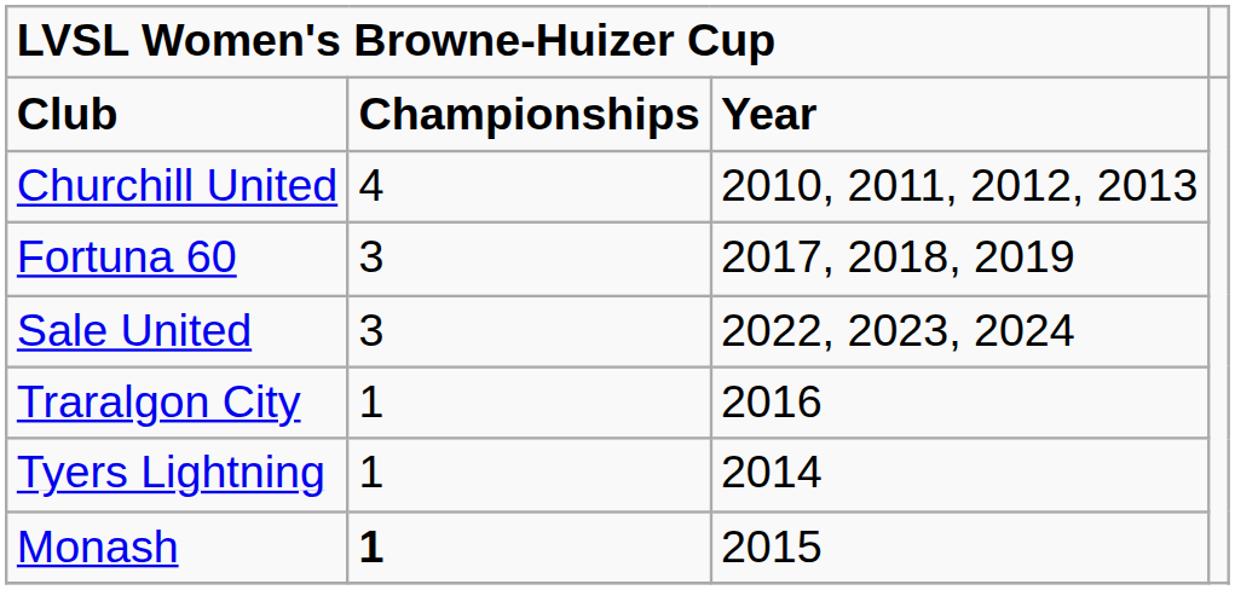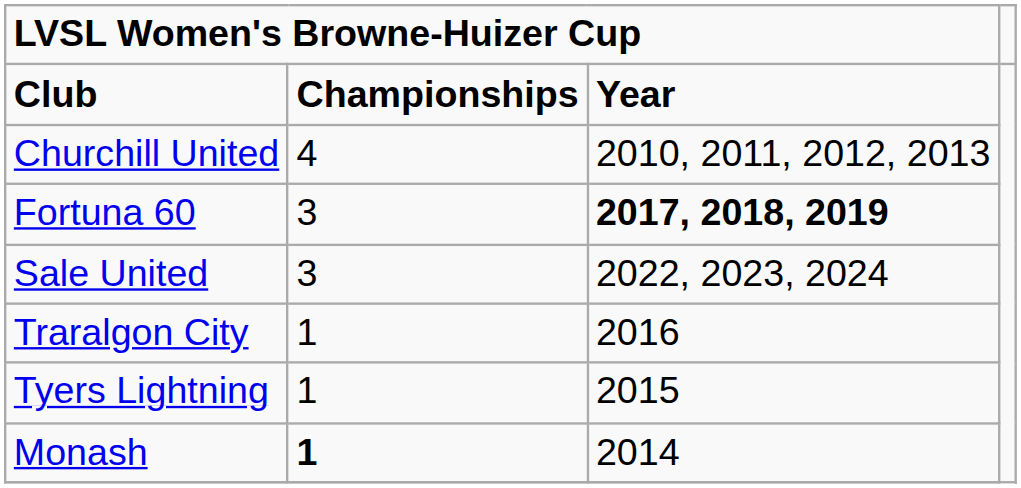Fortuna 60 | column 3: normal -> bold
Tyers Lightning | column 3: 2014 -> 2015
Monash | column 3: 2015 -> 2014
